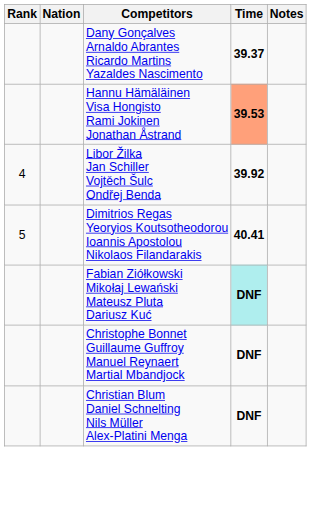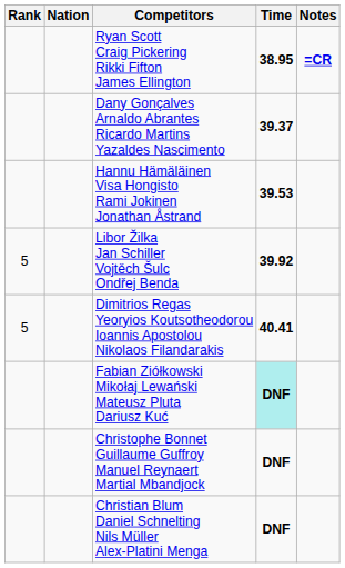+ row: Ryan Scott Craig Pickering Rikki Fifton James Ellington | 38.95 | =CR
Hannu Hämäläinen Visa Hongisto Rami Jokinen Jonathan Åstrand | Time: lightsalmon background -> no background
Libor Žilka Jan Schiller Vojtěch Šulc Ondřej Benda | Rank: 4 -> 5
